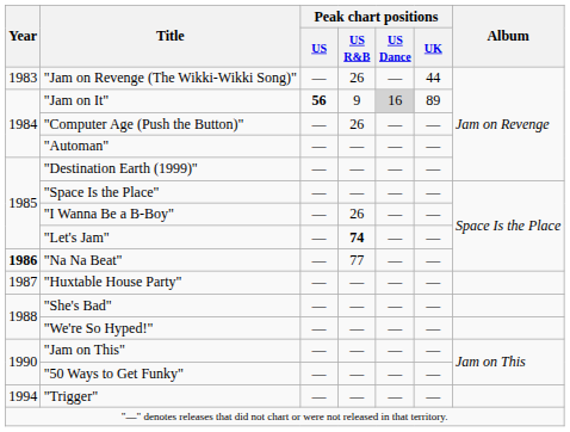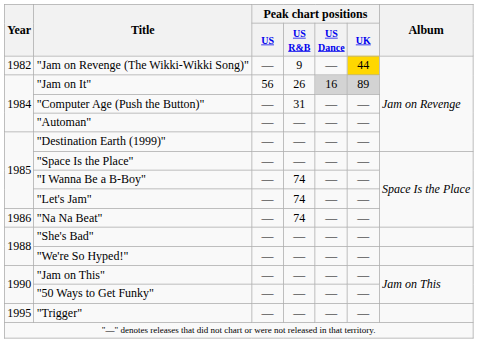"Jam on Revenge (The Wikki-Wikki Song)" | Year: 1983 -> 1982
"Jam on Revenge (The Wikki-Wikki Song)" | Peak chart positions / US R&B: 26 -> 9
"Jam on Revenge (The Wikki-Wikki Song)" | Peak chart positions / UK: no background -> gold background
"Jam on It" | Peak chart positions / US: bold -> normal
"Jam on It" | Peak chart positions / US R&B: 9 -> 26
"Jam on It" | Peak chart positions / UK: no background -> lightgrey background
"Computer Age (Push the Button)" | Peak chart positions / US R&B: 26 -> 31
"I Wanna Be a B-Boy" | Peak chart positions / US R&B: 26 -> 74
"Let's Jam" | Peak chart positions / US R&B: bold -> normal
"Na Na Beat" | Year: bold -> normal
"Na Na Beat" | Peak chart positions / US R&B: 77 -> 74
- row: 1987 | "Huxtable House Party" | ― | ― | ― | ―
"Trigger" | Year: 1994 -> 1995
